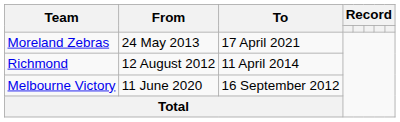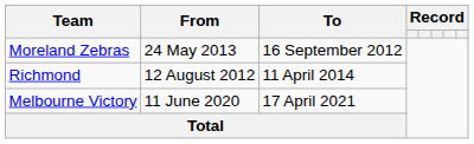Moreland Zebras | To: 17 April 2021 -> 16 September 2012
Melbourne Victory | To: 16 September 2012 -> 17 April 2021
